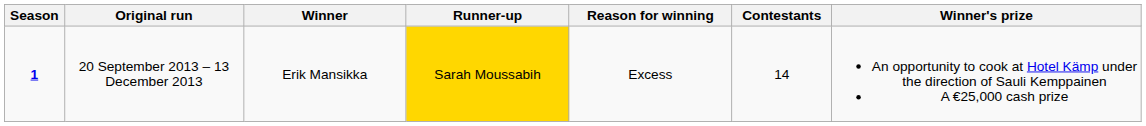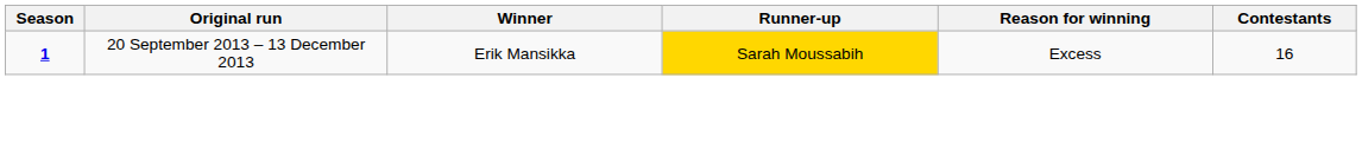- column: Winner's prize | An opportunity to cook at Hotel Kämp under the direction of Sauli Kemppainen A €25,000 cash prize
20 September 2013 – 13 December 2013 | Contestants: 14 -> 16
